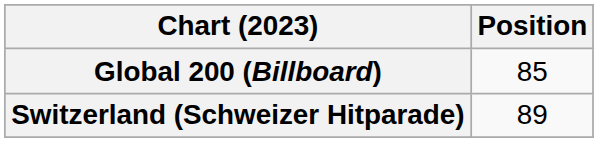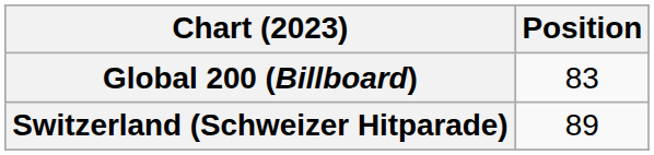Global 200 (Billboard) | Position: 85 -> 83
